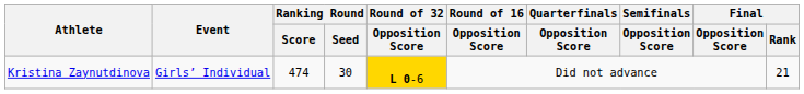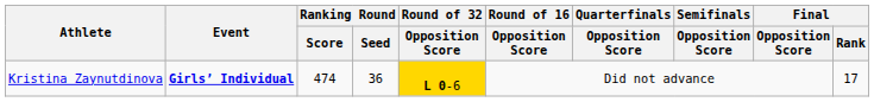Kristina Zaynutdinova | Event: normal -> bold
Kristina Zaynutdinova | Ranking Round / Seed: 30 -> 36
Kristina Zaynutdinova | Final / Rank: 21 -> 17
